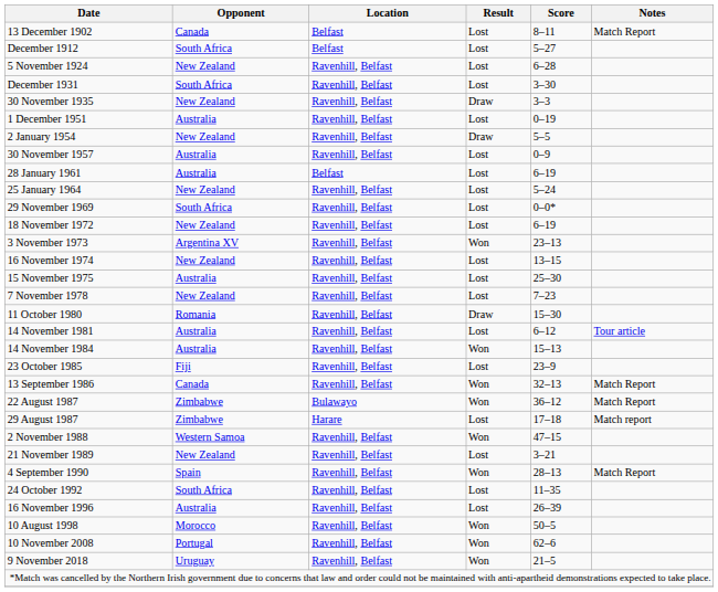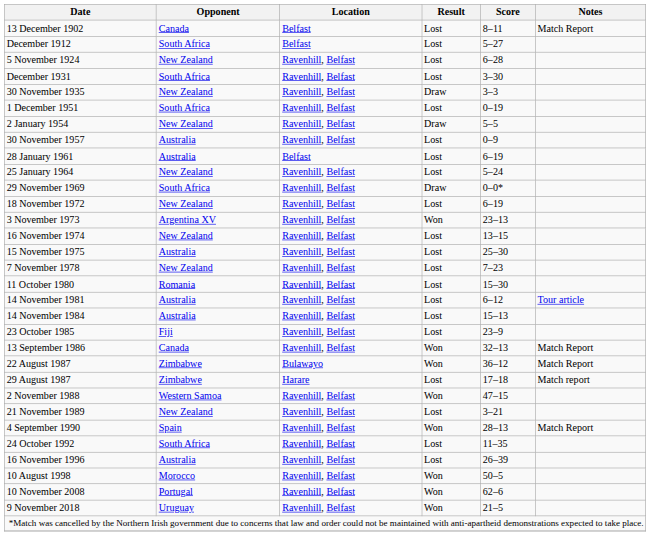1 December 1951 | Opponent: Australia -> South Africa
29 November 1969 | Result: Lost -> Draw
11 October 1980 | Result: Draw -> Lost
14 November 1984 | Result: Won -> Lost
